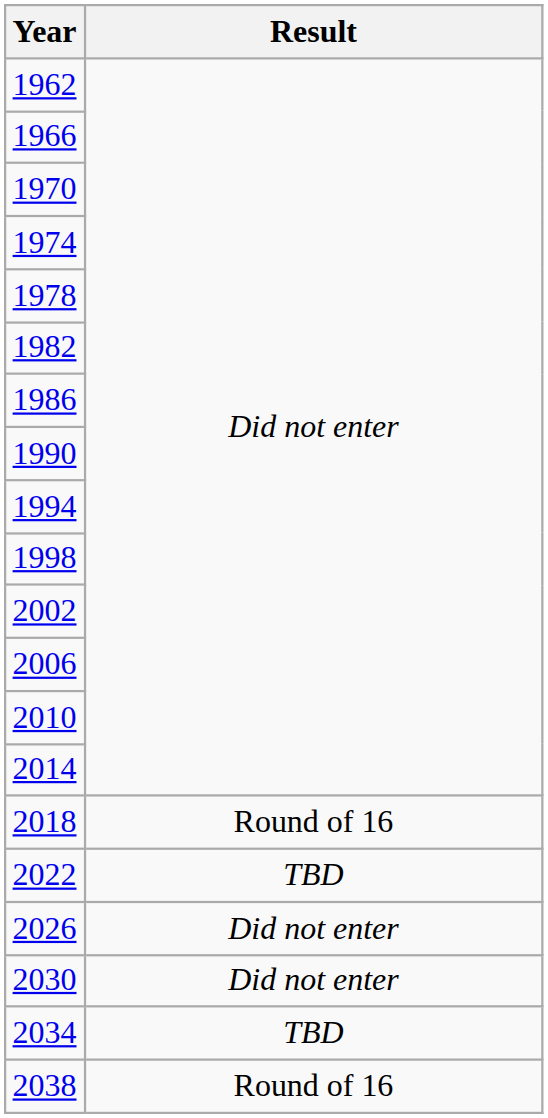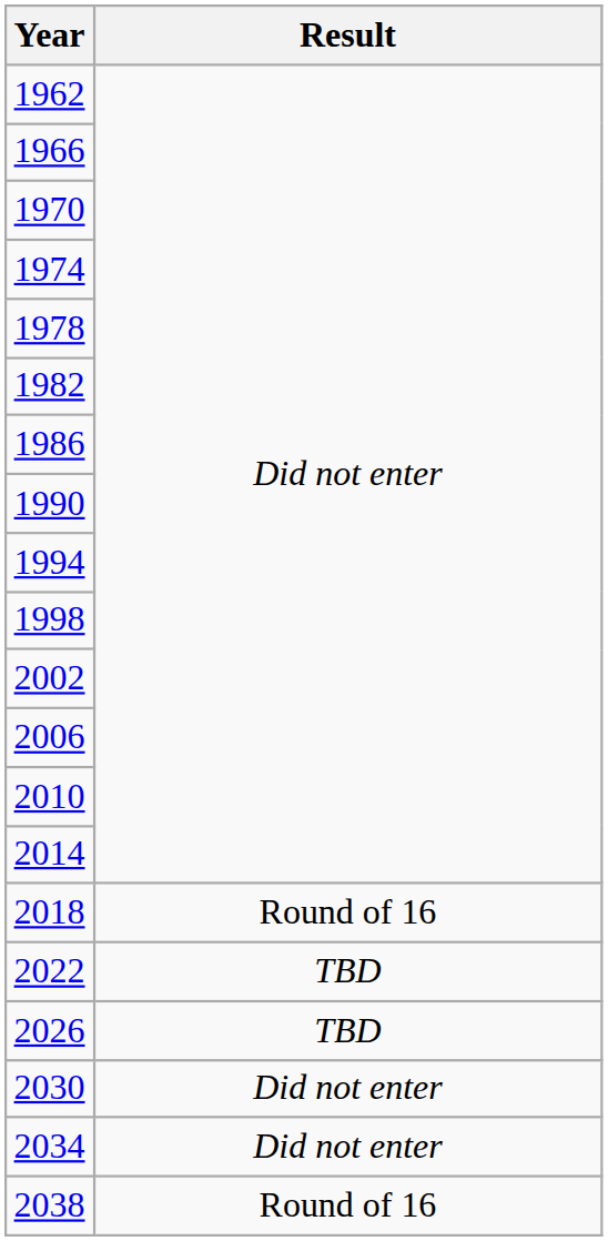2026 | Result: Did not enter -> TBD
2034 | Result: TBD -> Did not enter
